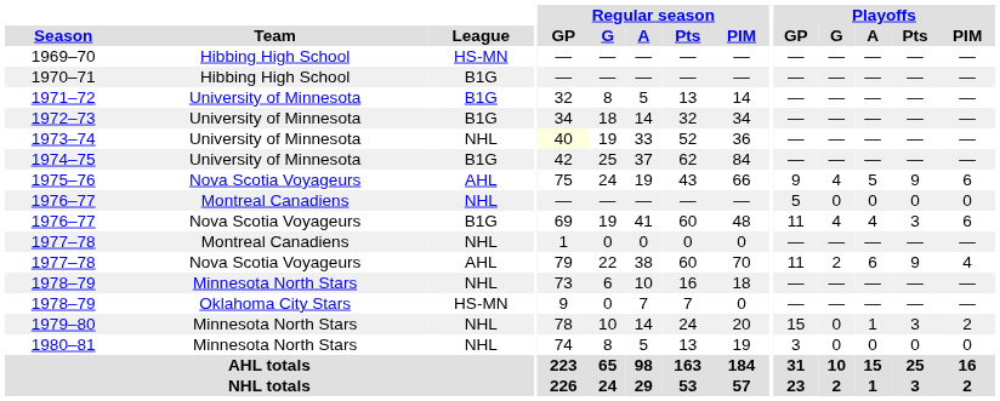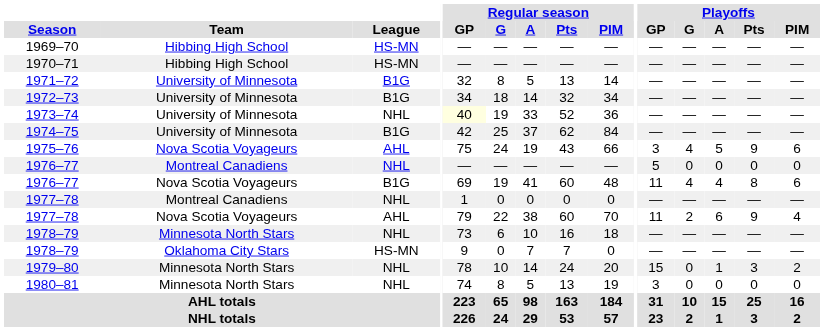1970–71 | League: B1G -> HS-MN
1975–76 | Playoffs / GP: 9 -> 3
1976–77 / Nova Scotia Voyageurs | Playoffs / Pts: 3 -> 8
